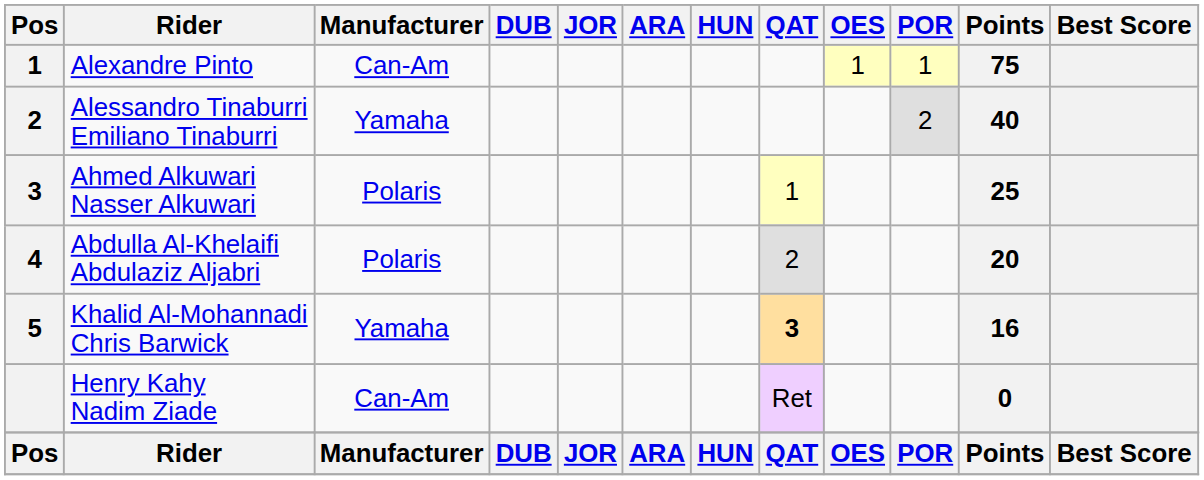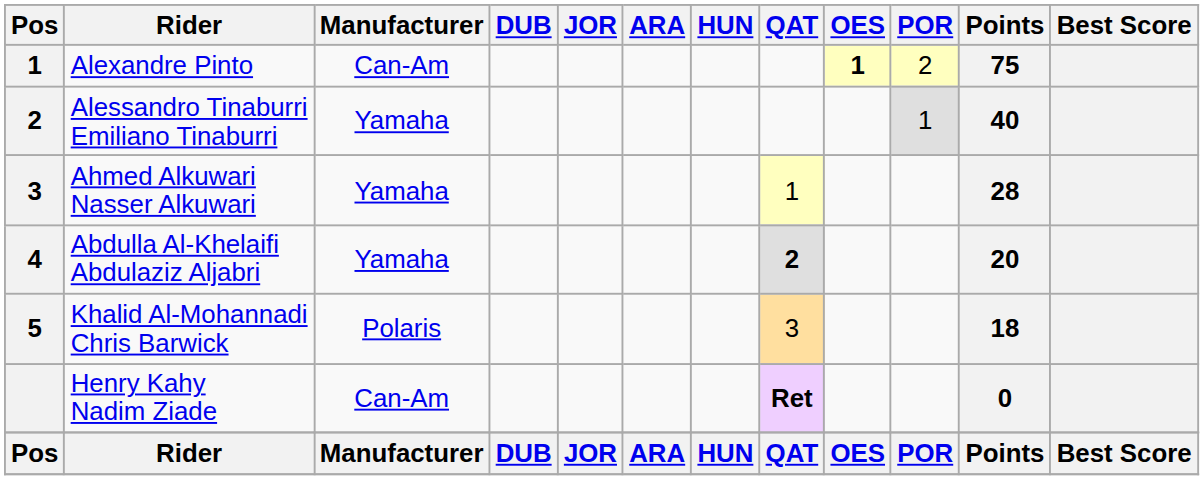Alexandre Pinto | OES: normal -> bold
Alexandre Pinto | POR: 1 -> 2
Alessandro Tinaburri Emiliano Tinaburri | POR: 2 -> 1
Ahmed Alkuwari Nasser Alkuwari | Manufacturer: Polaris -> Yamaha
Ahmed Alkuwari Nasser Alkuwari | Points: 25 -> 28
Abdulla Al-Khelaifi Abdulaziz Aljabri | Manufacturer: Polaris -> Yamaha
Abdulla Al-Khelaifi Abdulaziz Aljabri | QAT: normal -> bold
Khalid Al-Mohannadi Chris Barwick | Manufacturer: Yamaha -> Polaris
Khalid Al-Mohannadi Chris Barwick | QAT: bold -> normal
Khalid Al-Mohannadi Chris Barwick | Points: 16 -> 18
Henry Kahy Nadim Ziade | QAT: normal -> bold
